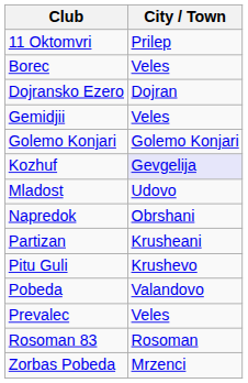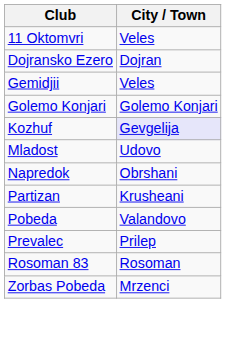11 Oktomvri | City / Town: Prilep -> Veles
- row: Borec | Veles
- row: Pitu Guli | Krushevo
Prevalec | City / Town: Veles -> Prilep
